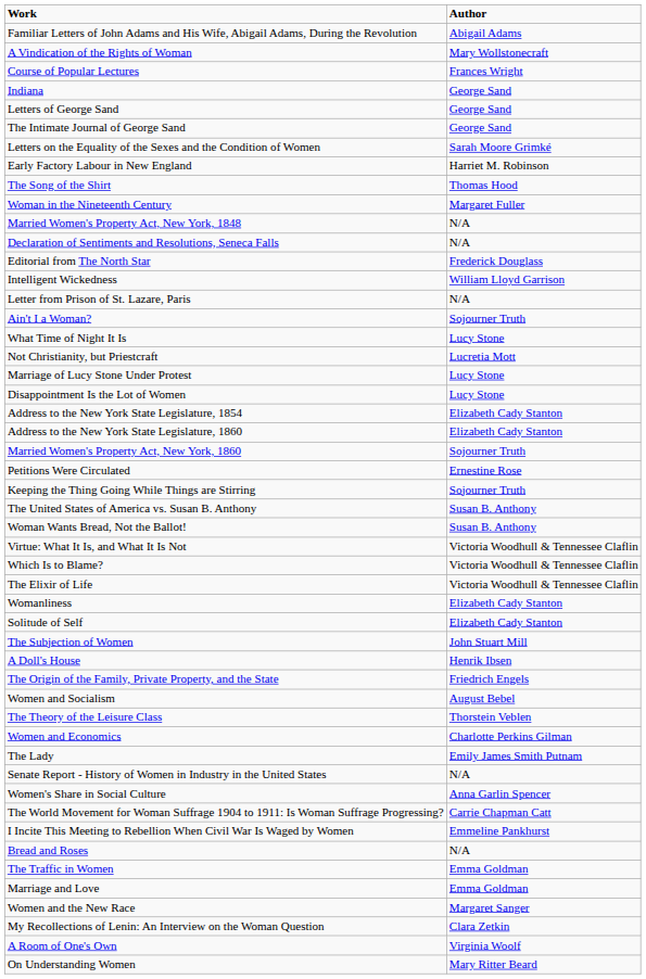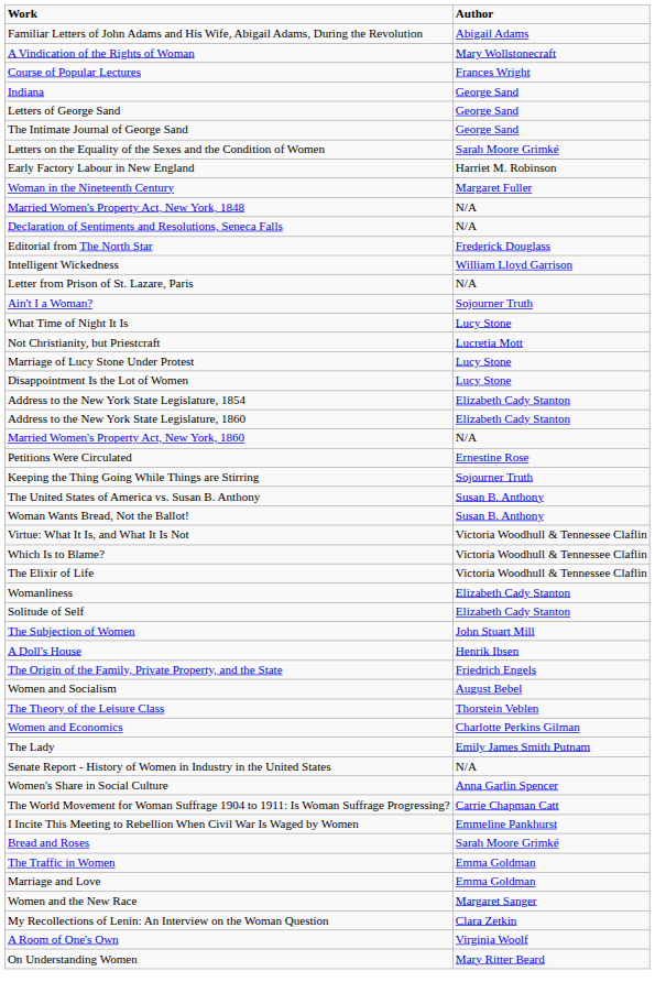- row: The Song of the Shirt | Thomas Hood
Married Women's Property Act, New York, 1860 | Author: Sojourner Truth -> N/A
Bread and Roses | Author: N/A -> Sarah Moore Grimké
